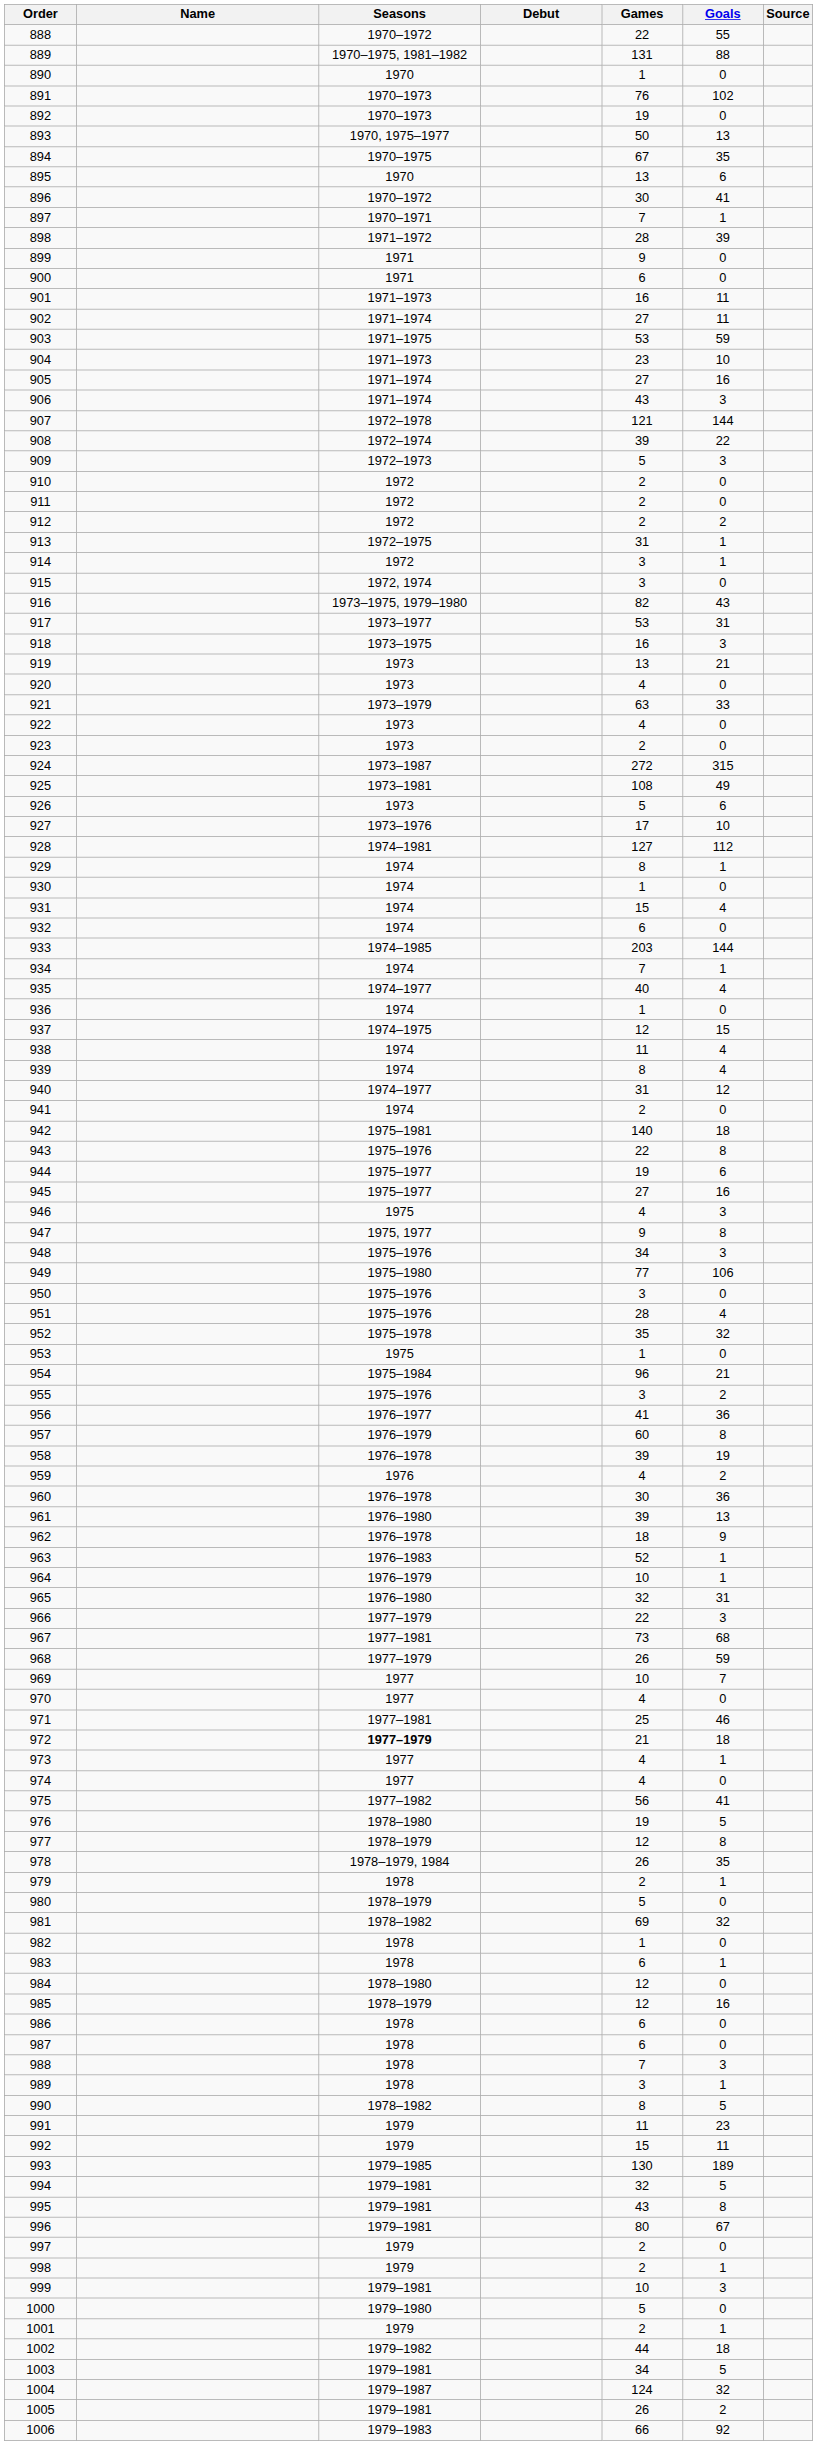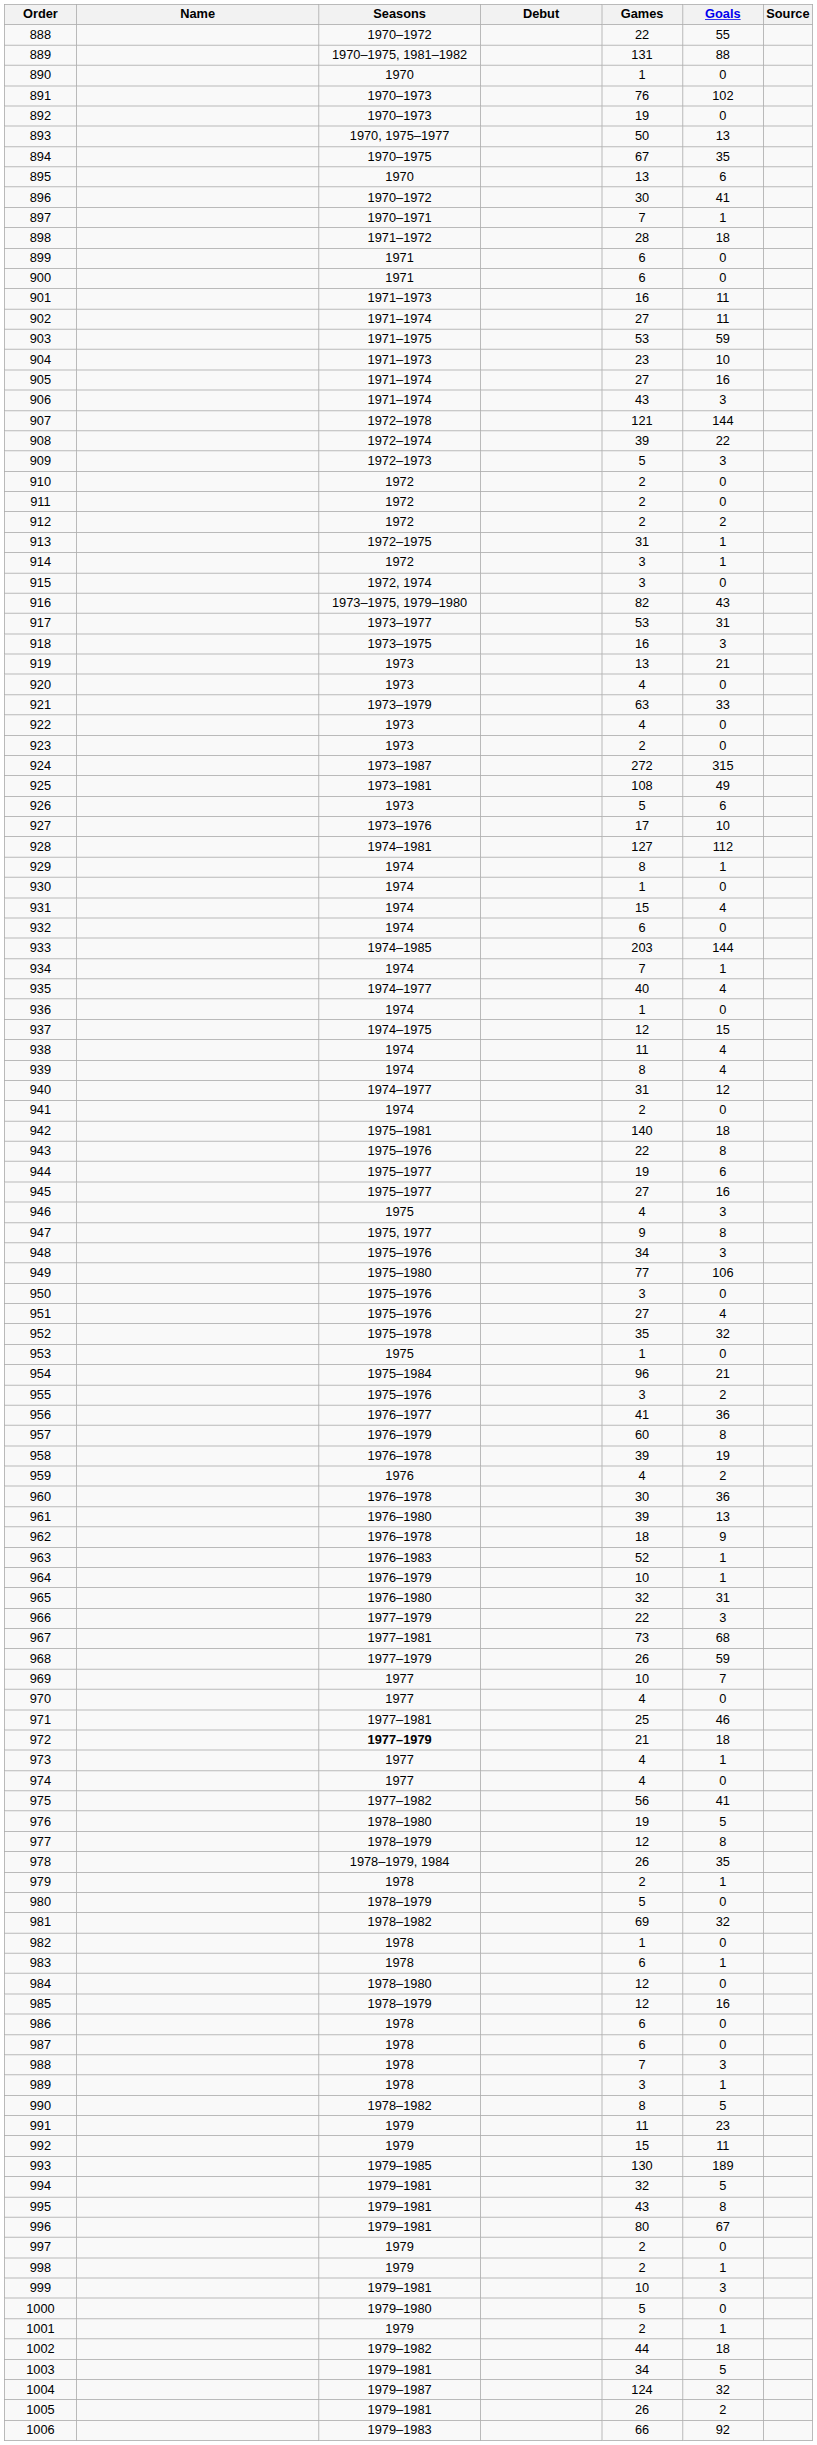898 | Goals: 39 -> 18
899 | Games: 9 -> 6
951 | Games: 28 -> 27
